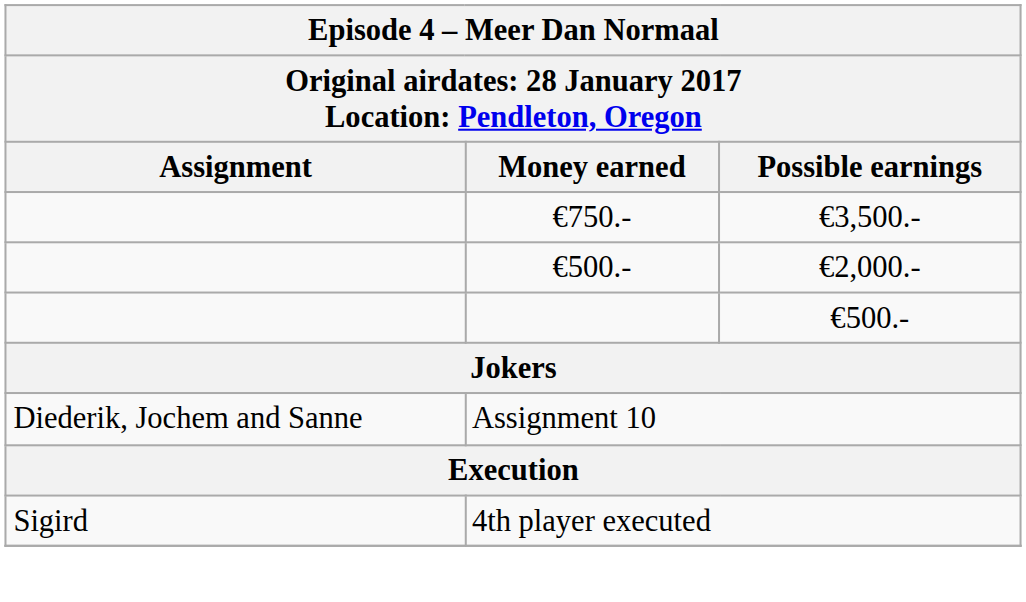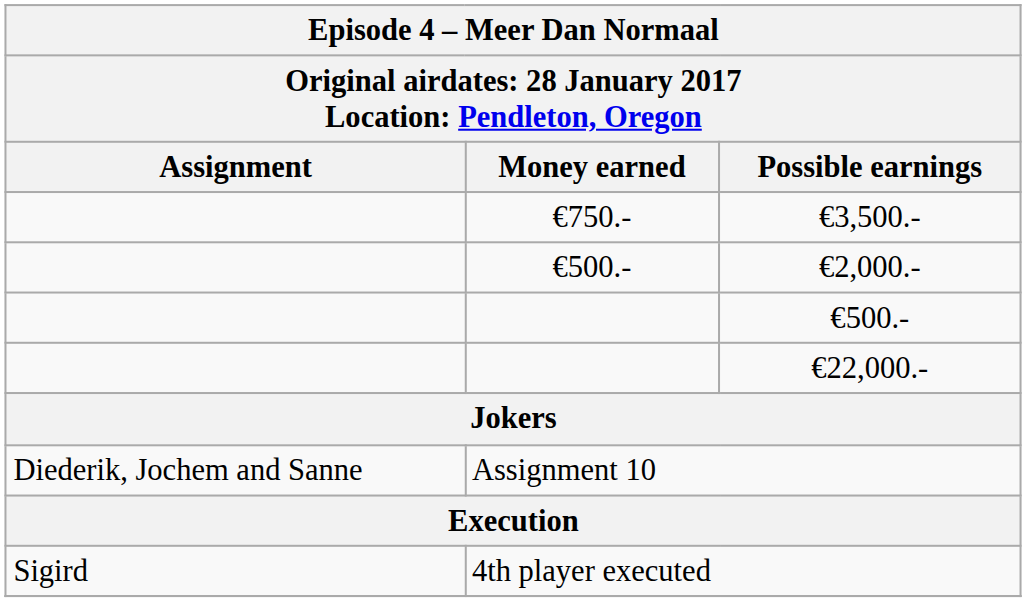+ row: €22,000.-
